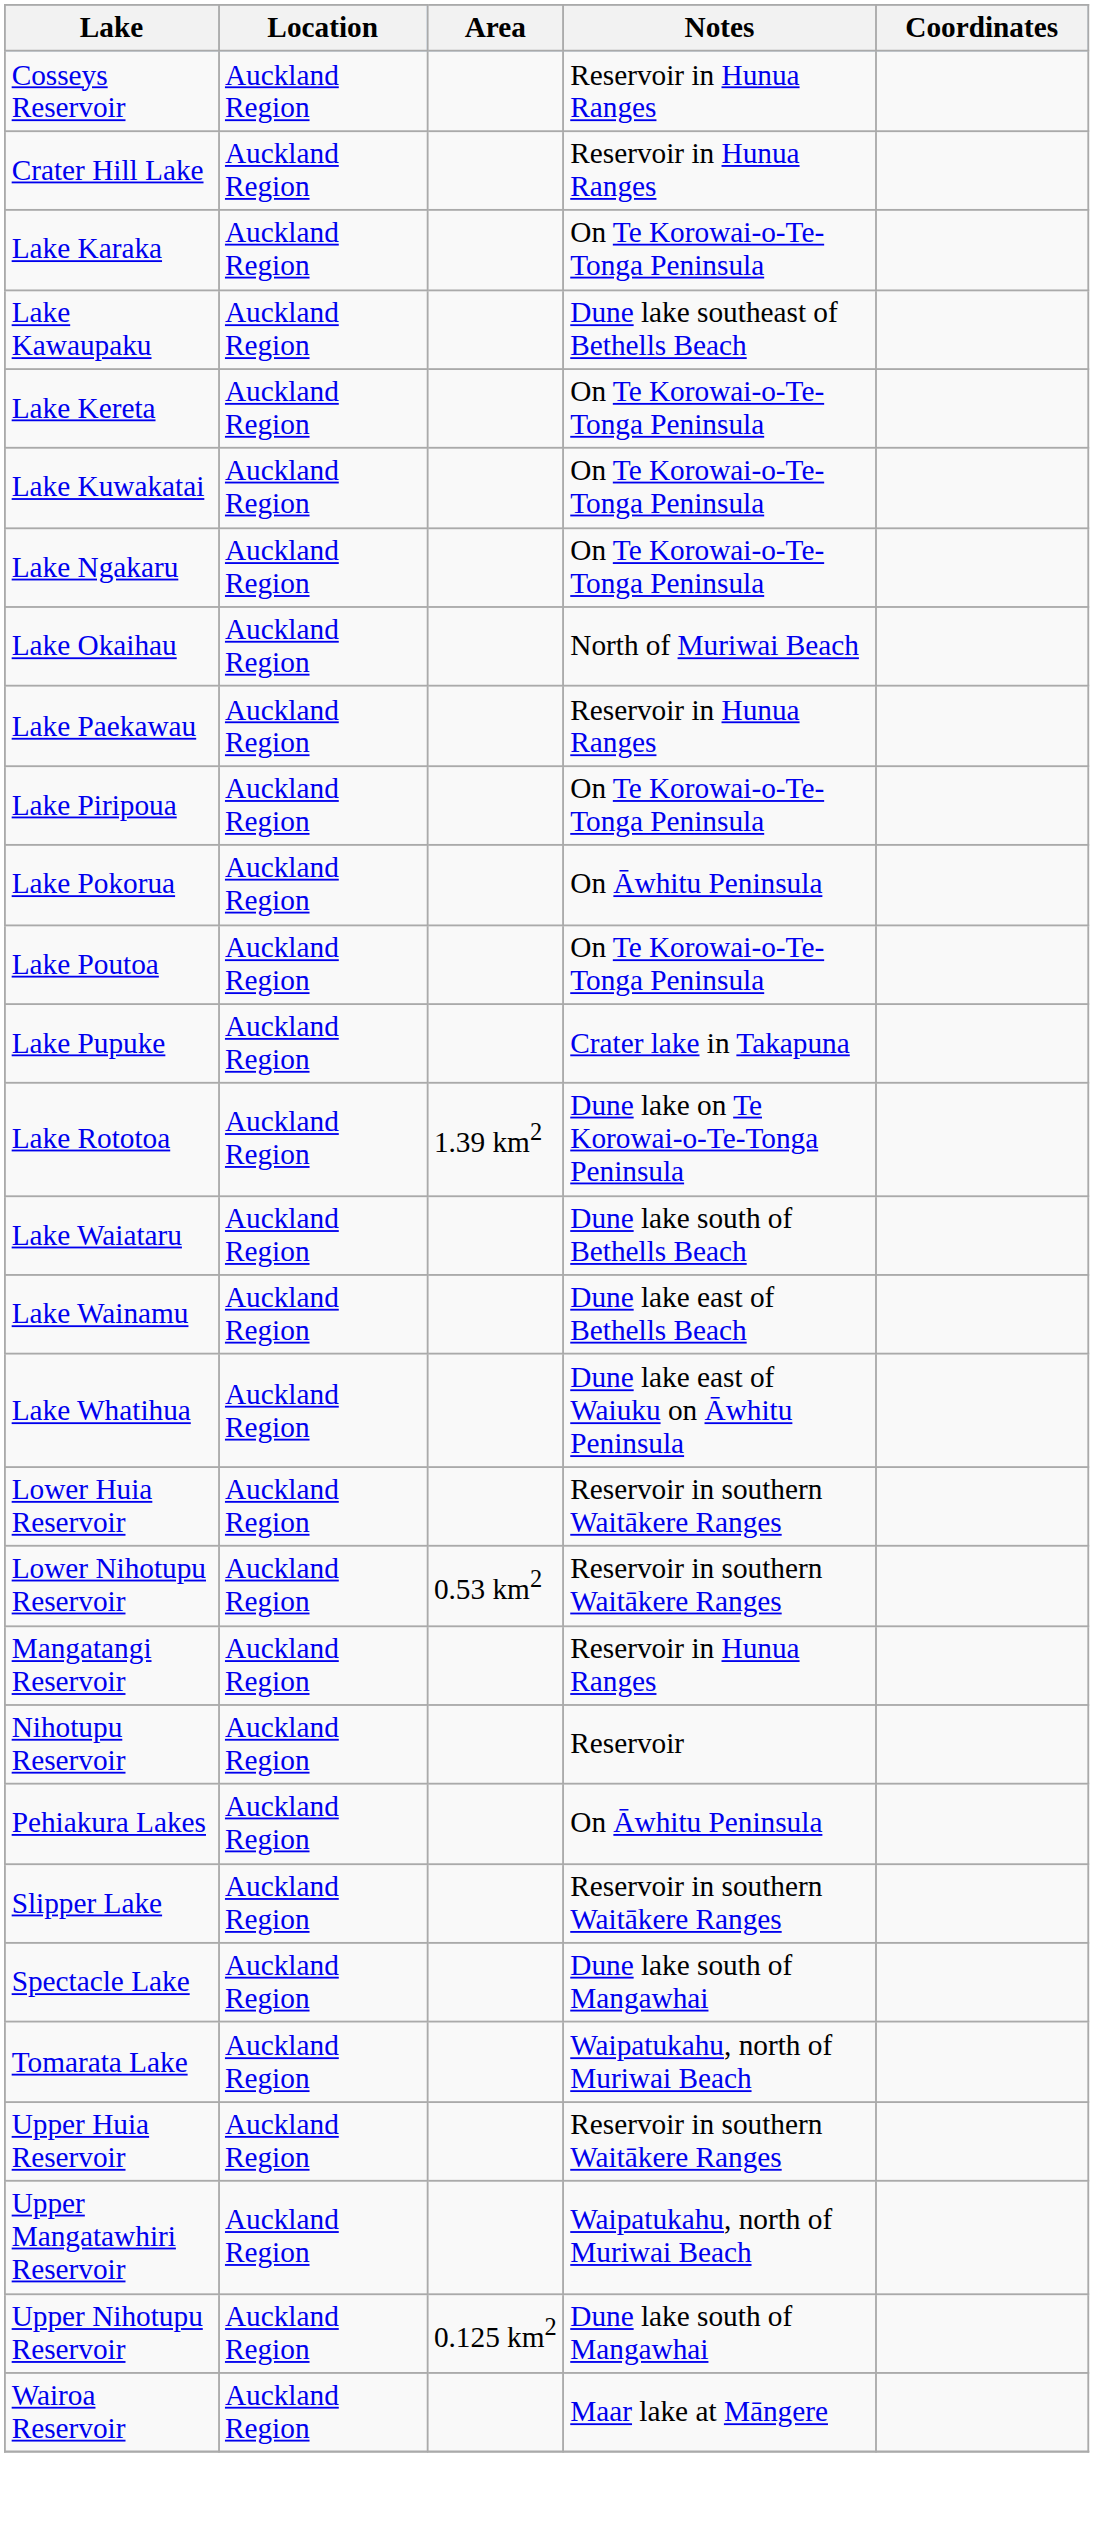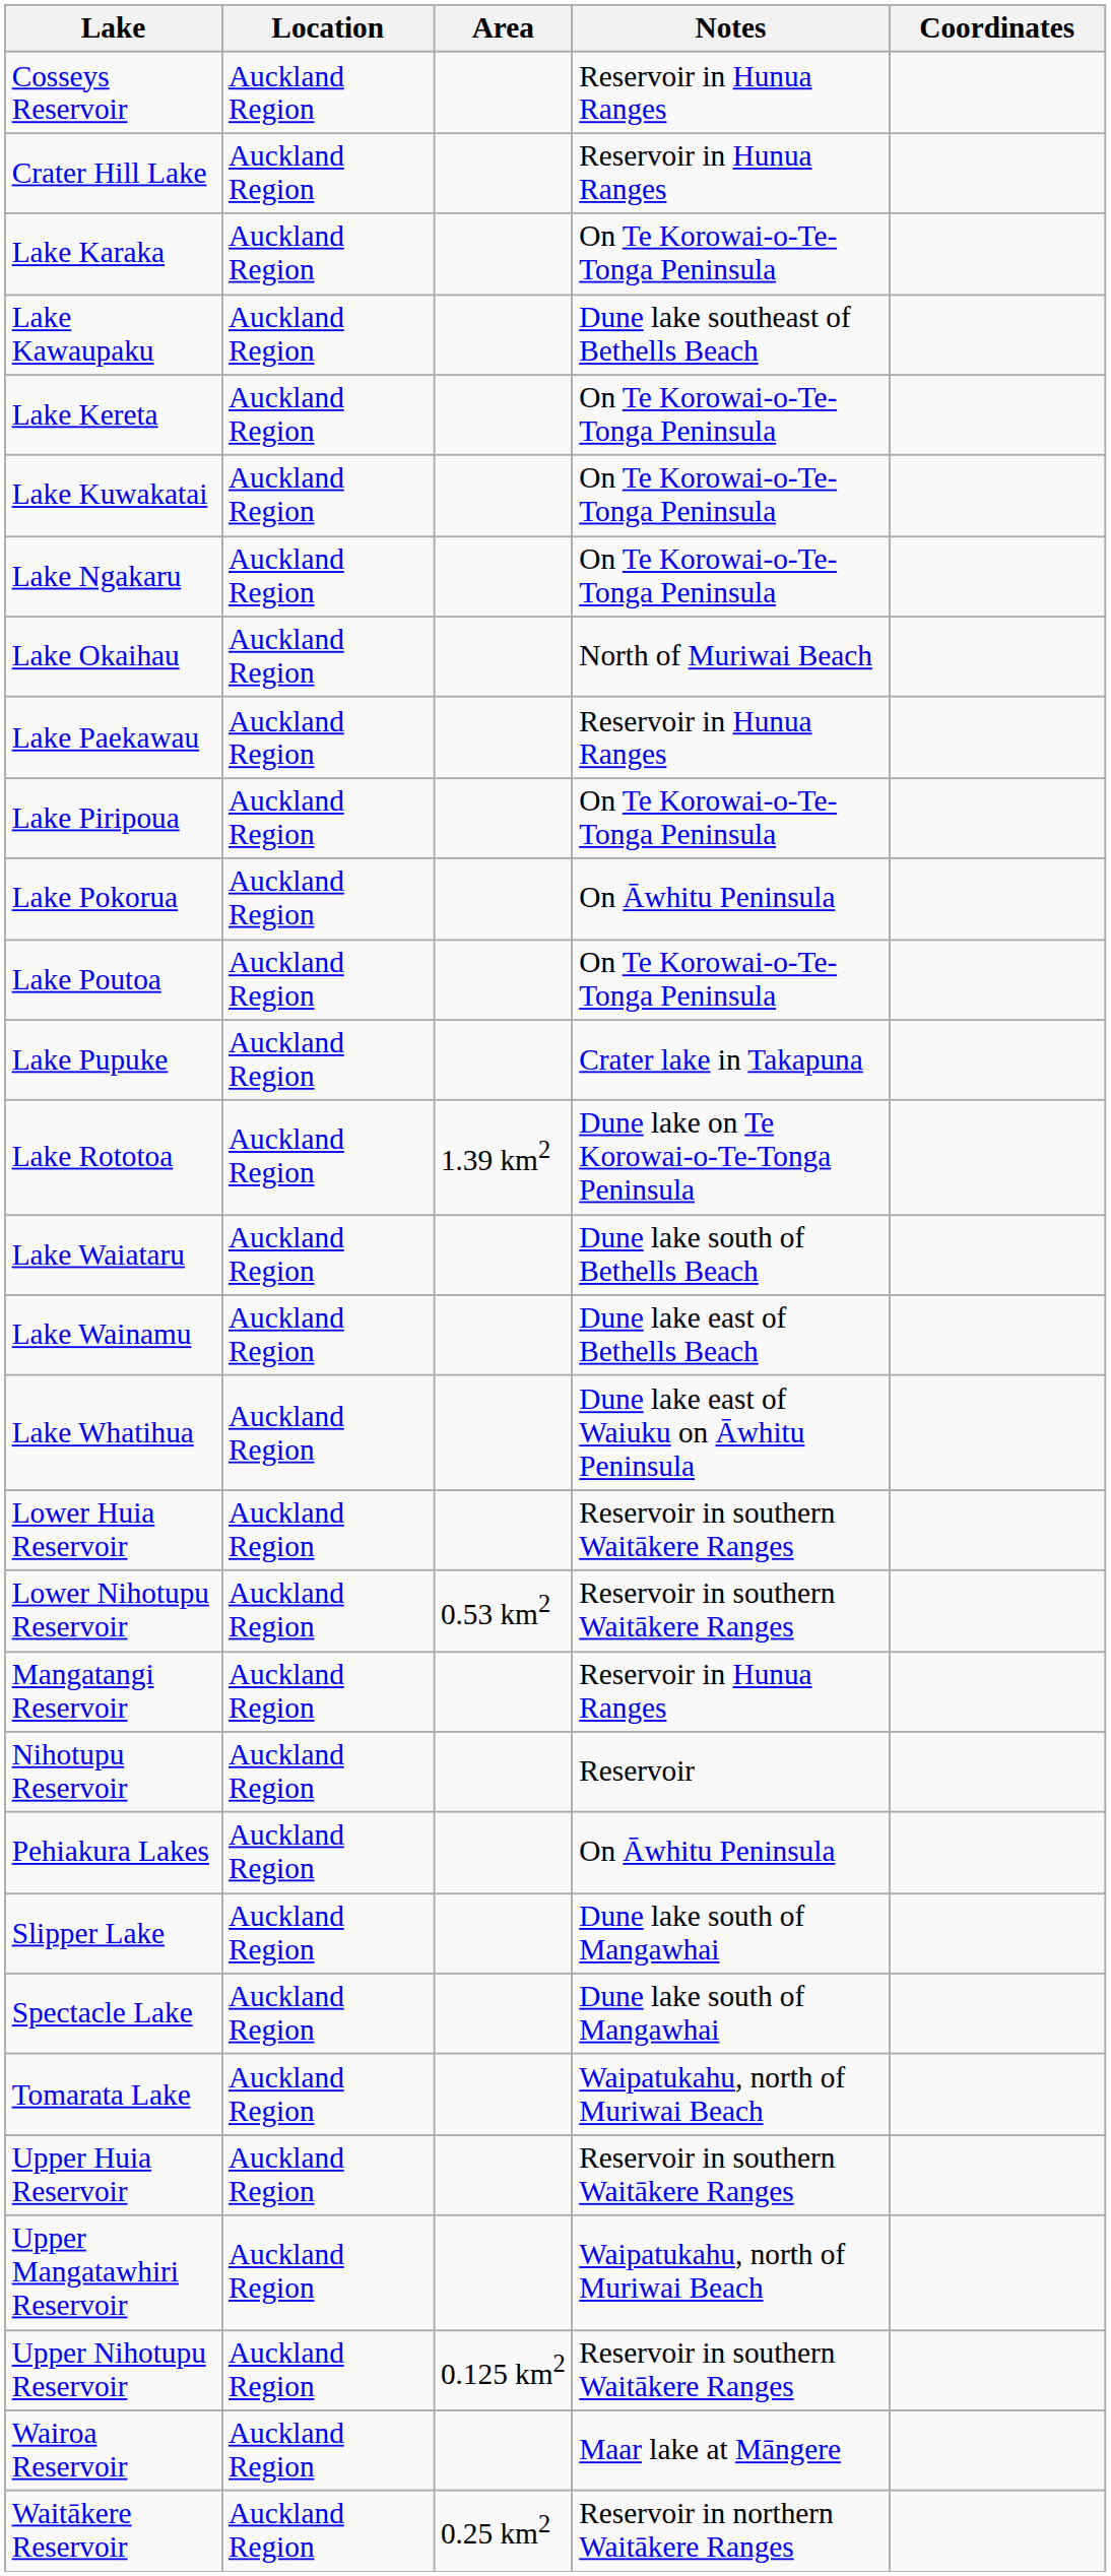Slipper Lake | Notes: Reservoir in southern Waitākere Ranges -> Dune lake south of Mangawhai
Upper Nihotupu Reservoir | Notes: Dune lake south of Mangawhai -> Reservoir in southern Waitākere Ranges
+ row: Waitākere Reservoir | Auckland Region | 0.25 km2 | Reservoir in northern Waitākere Ranges
